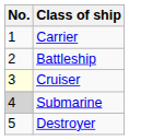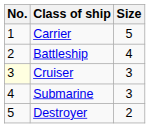+ column: Size | 5 | 4 | 3 | 3 | 2
Submarine | No.: lightgrey background -> no background
